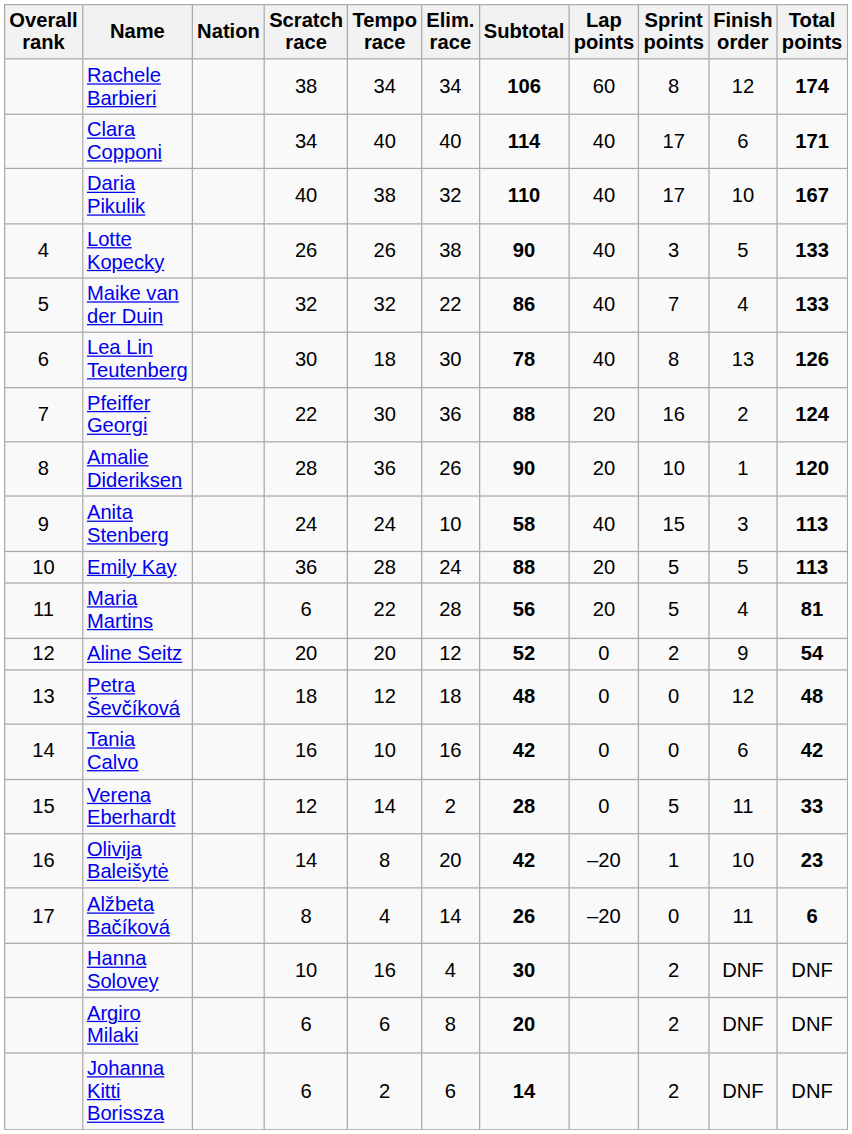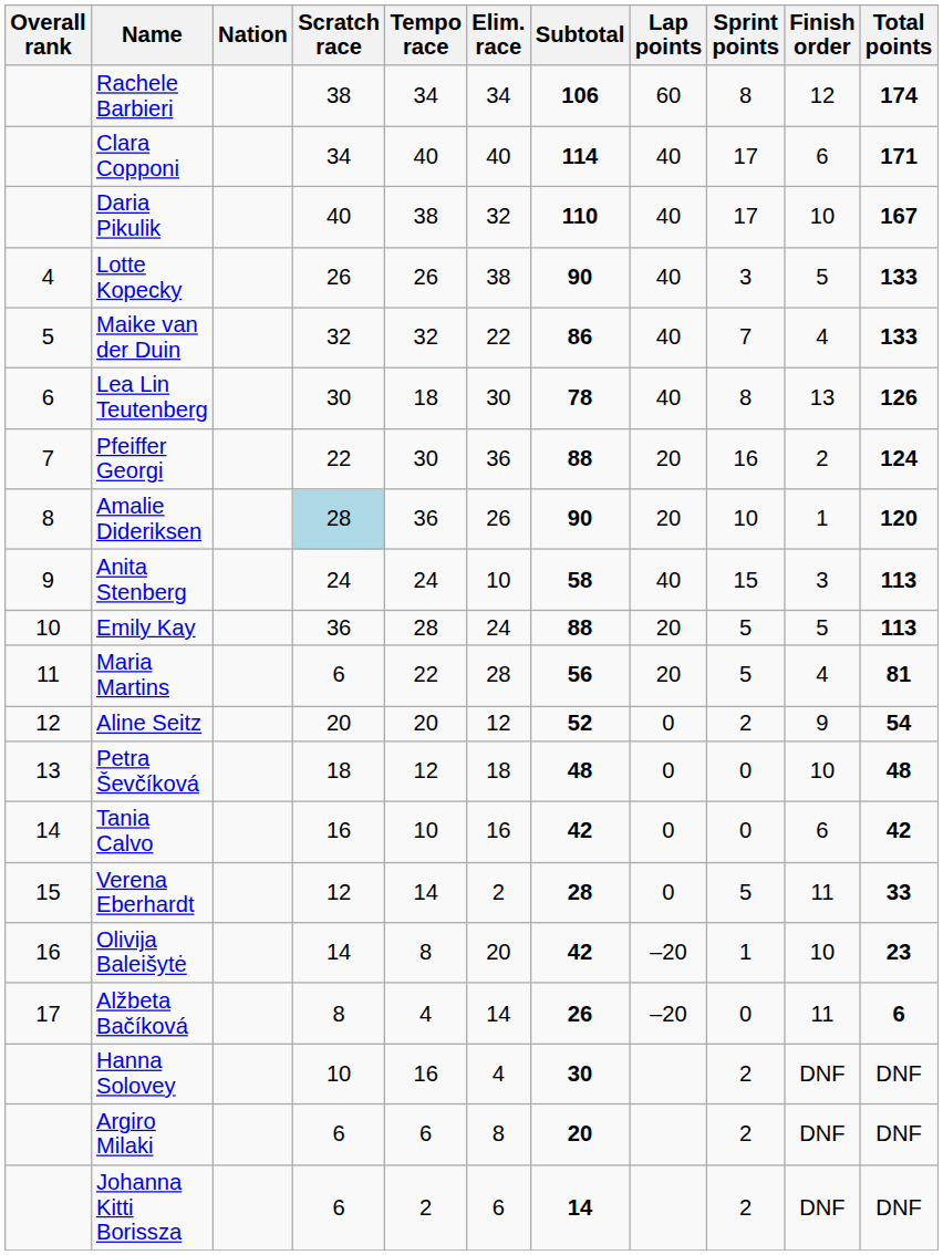Amalie Dideriksen | Scratch race: no background -> lightblue background
Petra Ševčíková | Finish order: 12 -> 10
